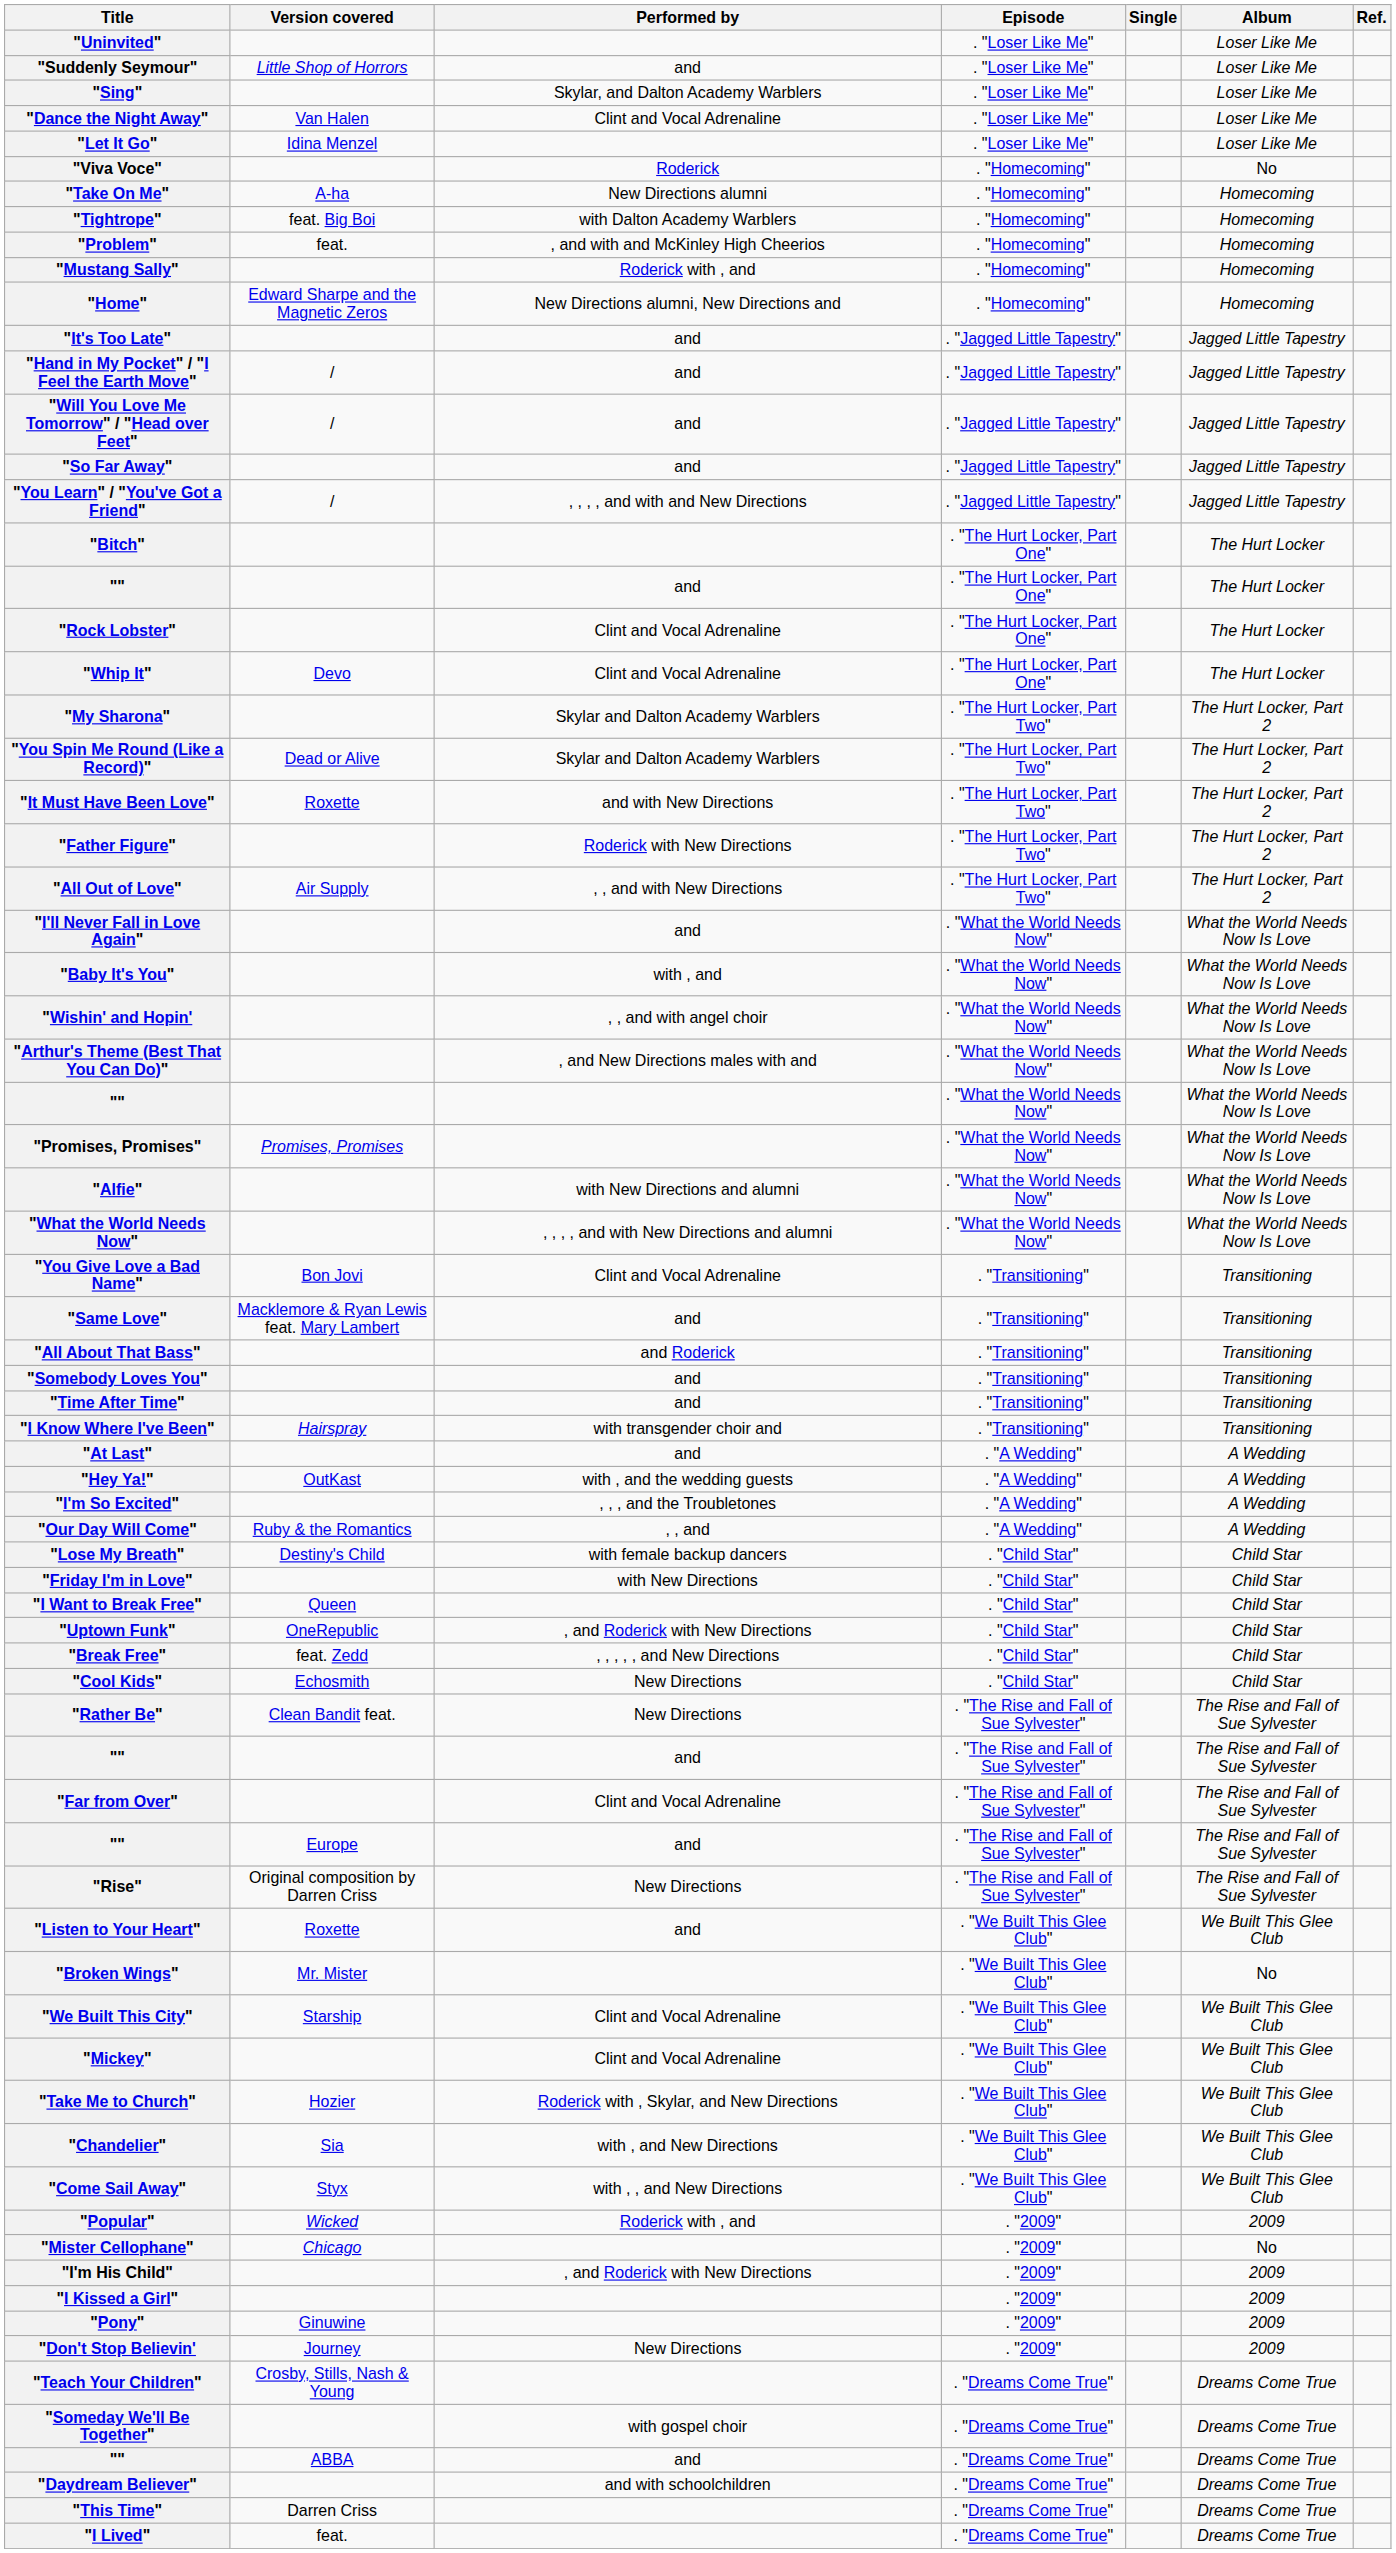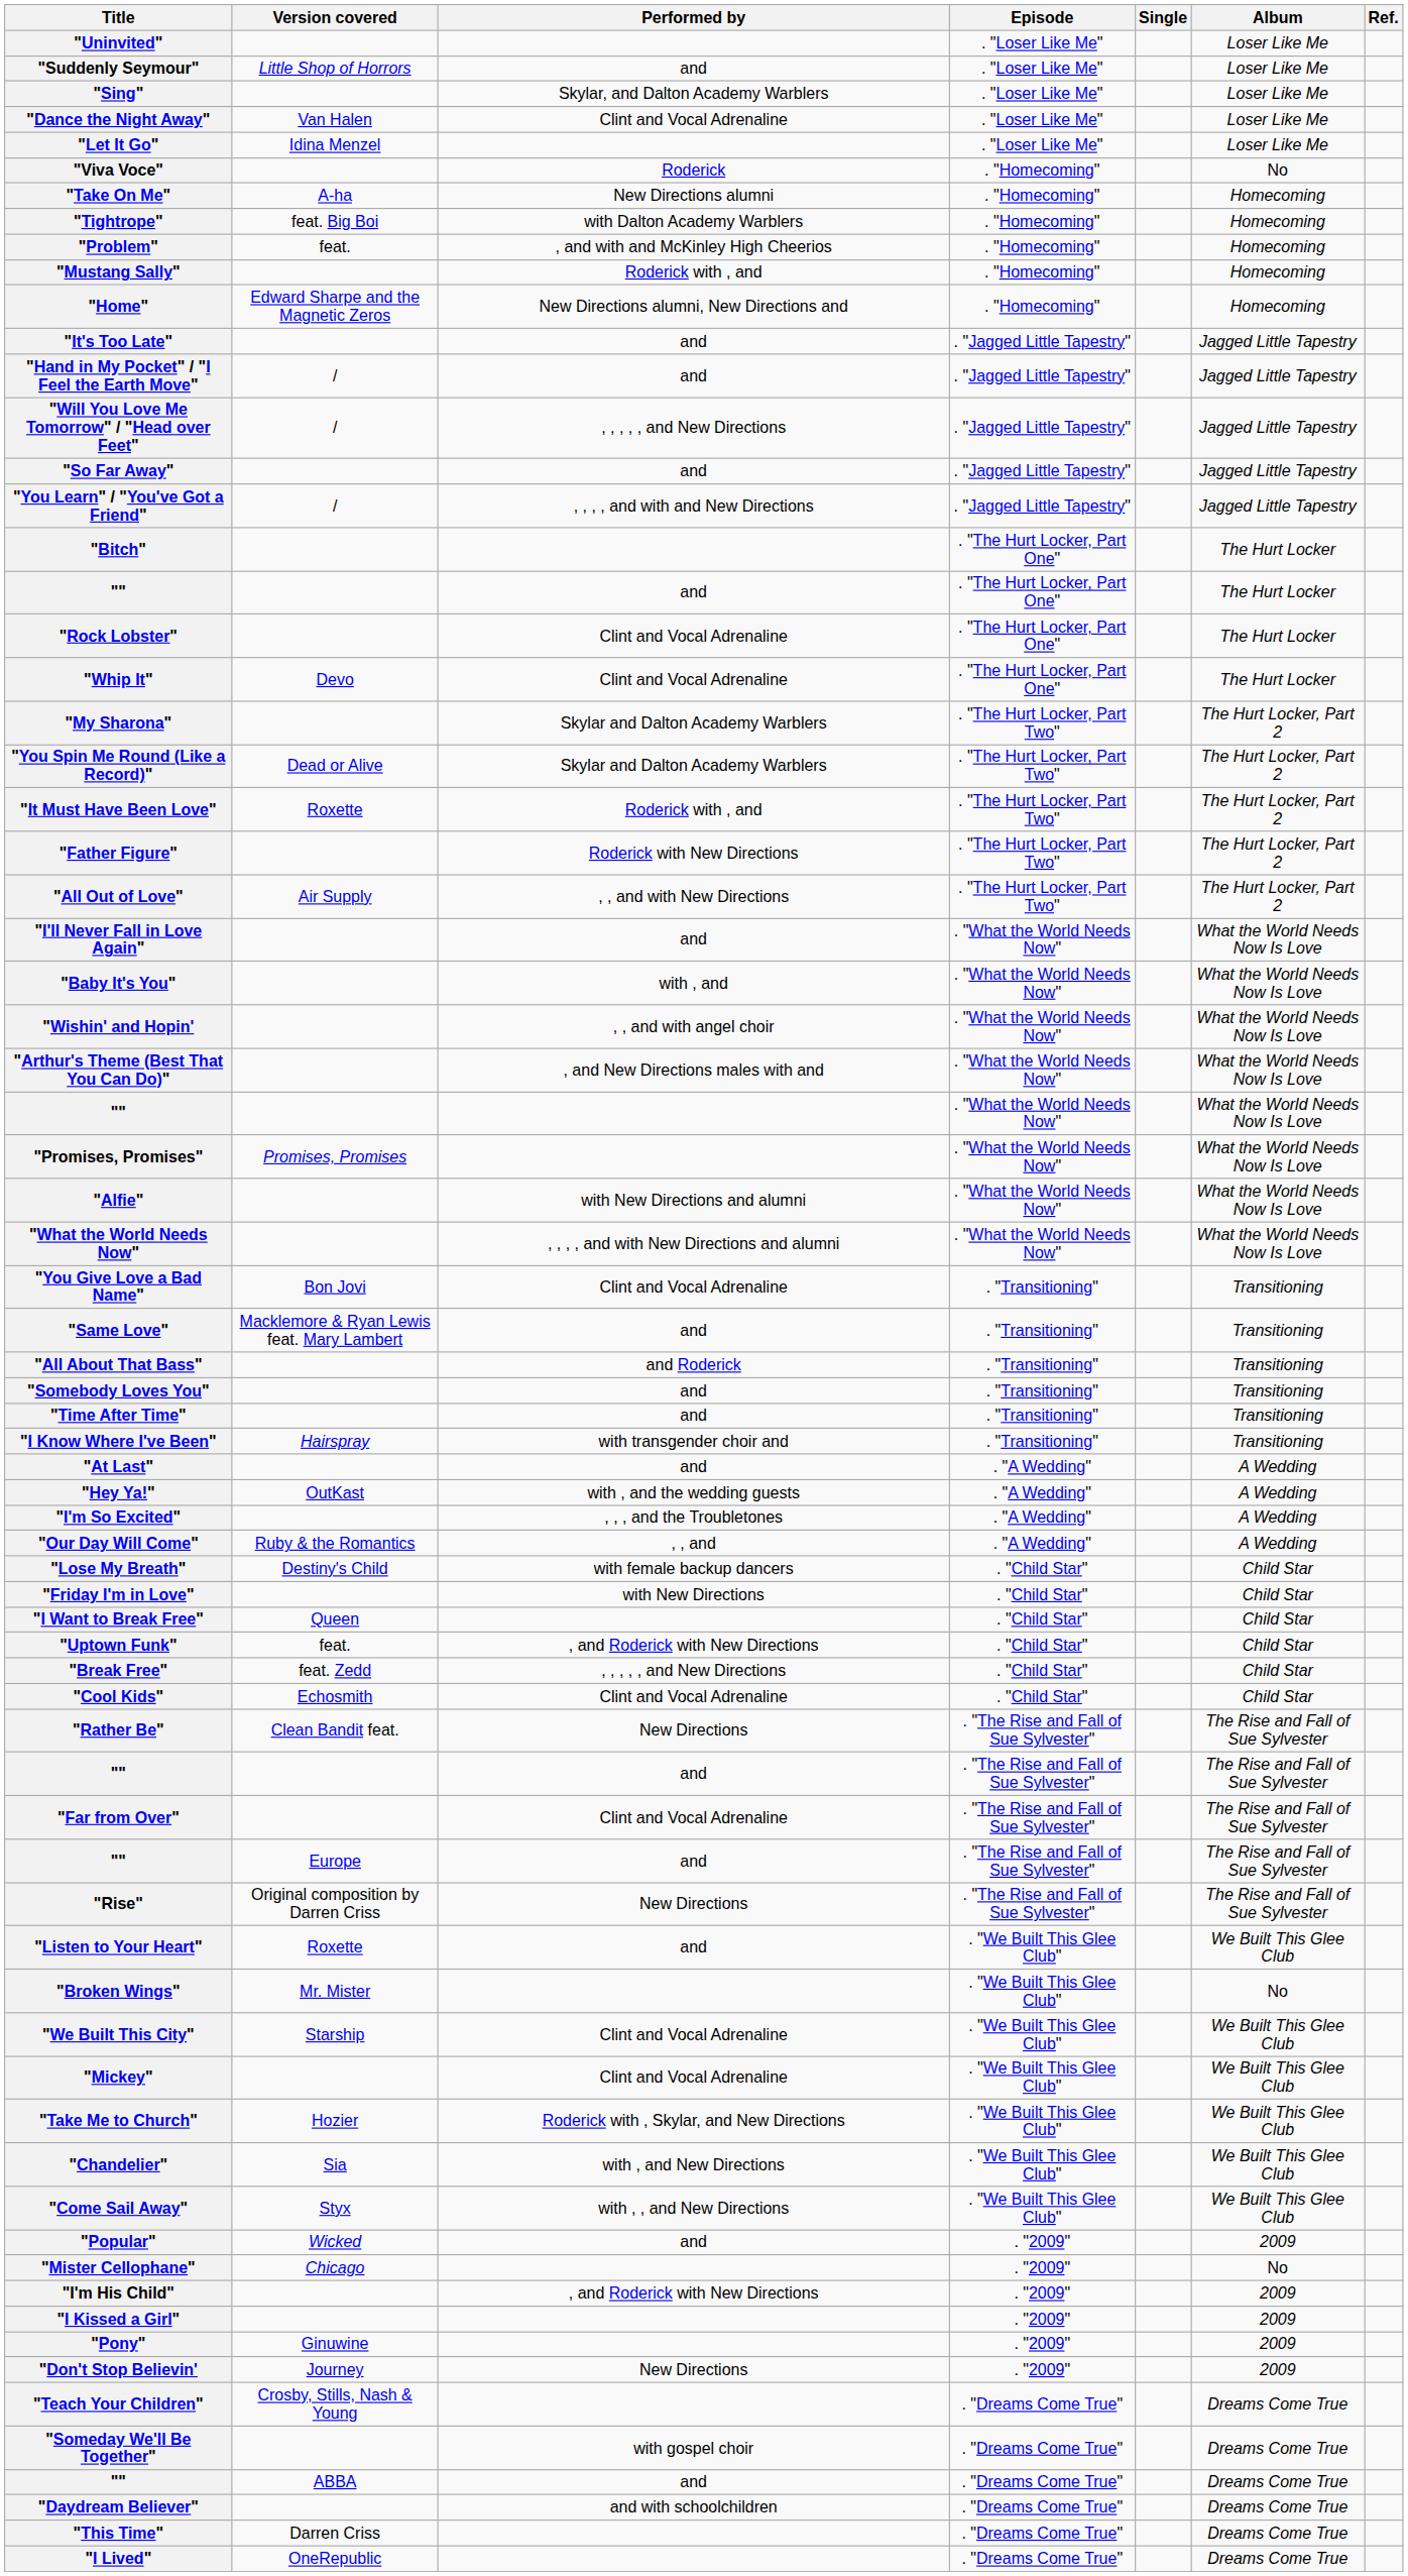"Will You Love Me Tomorrow" / "Head over Feet" | Performed by: and -> , , , , , and New Directions
"It Must Have Been Love" | Performed by: and with New Directions -> Roderick with , and
"Uptown Funk" | Version covered: OneRepublic -> feat.
"Cool Kids" | Performed by: New Directions -> Clint and Vocal Adrenaline
"Popular" | Performed by: Roderick with , and -> and
"I Lived" | Version covered: feat. -> OneRepublic
